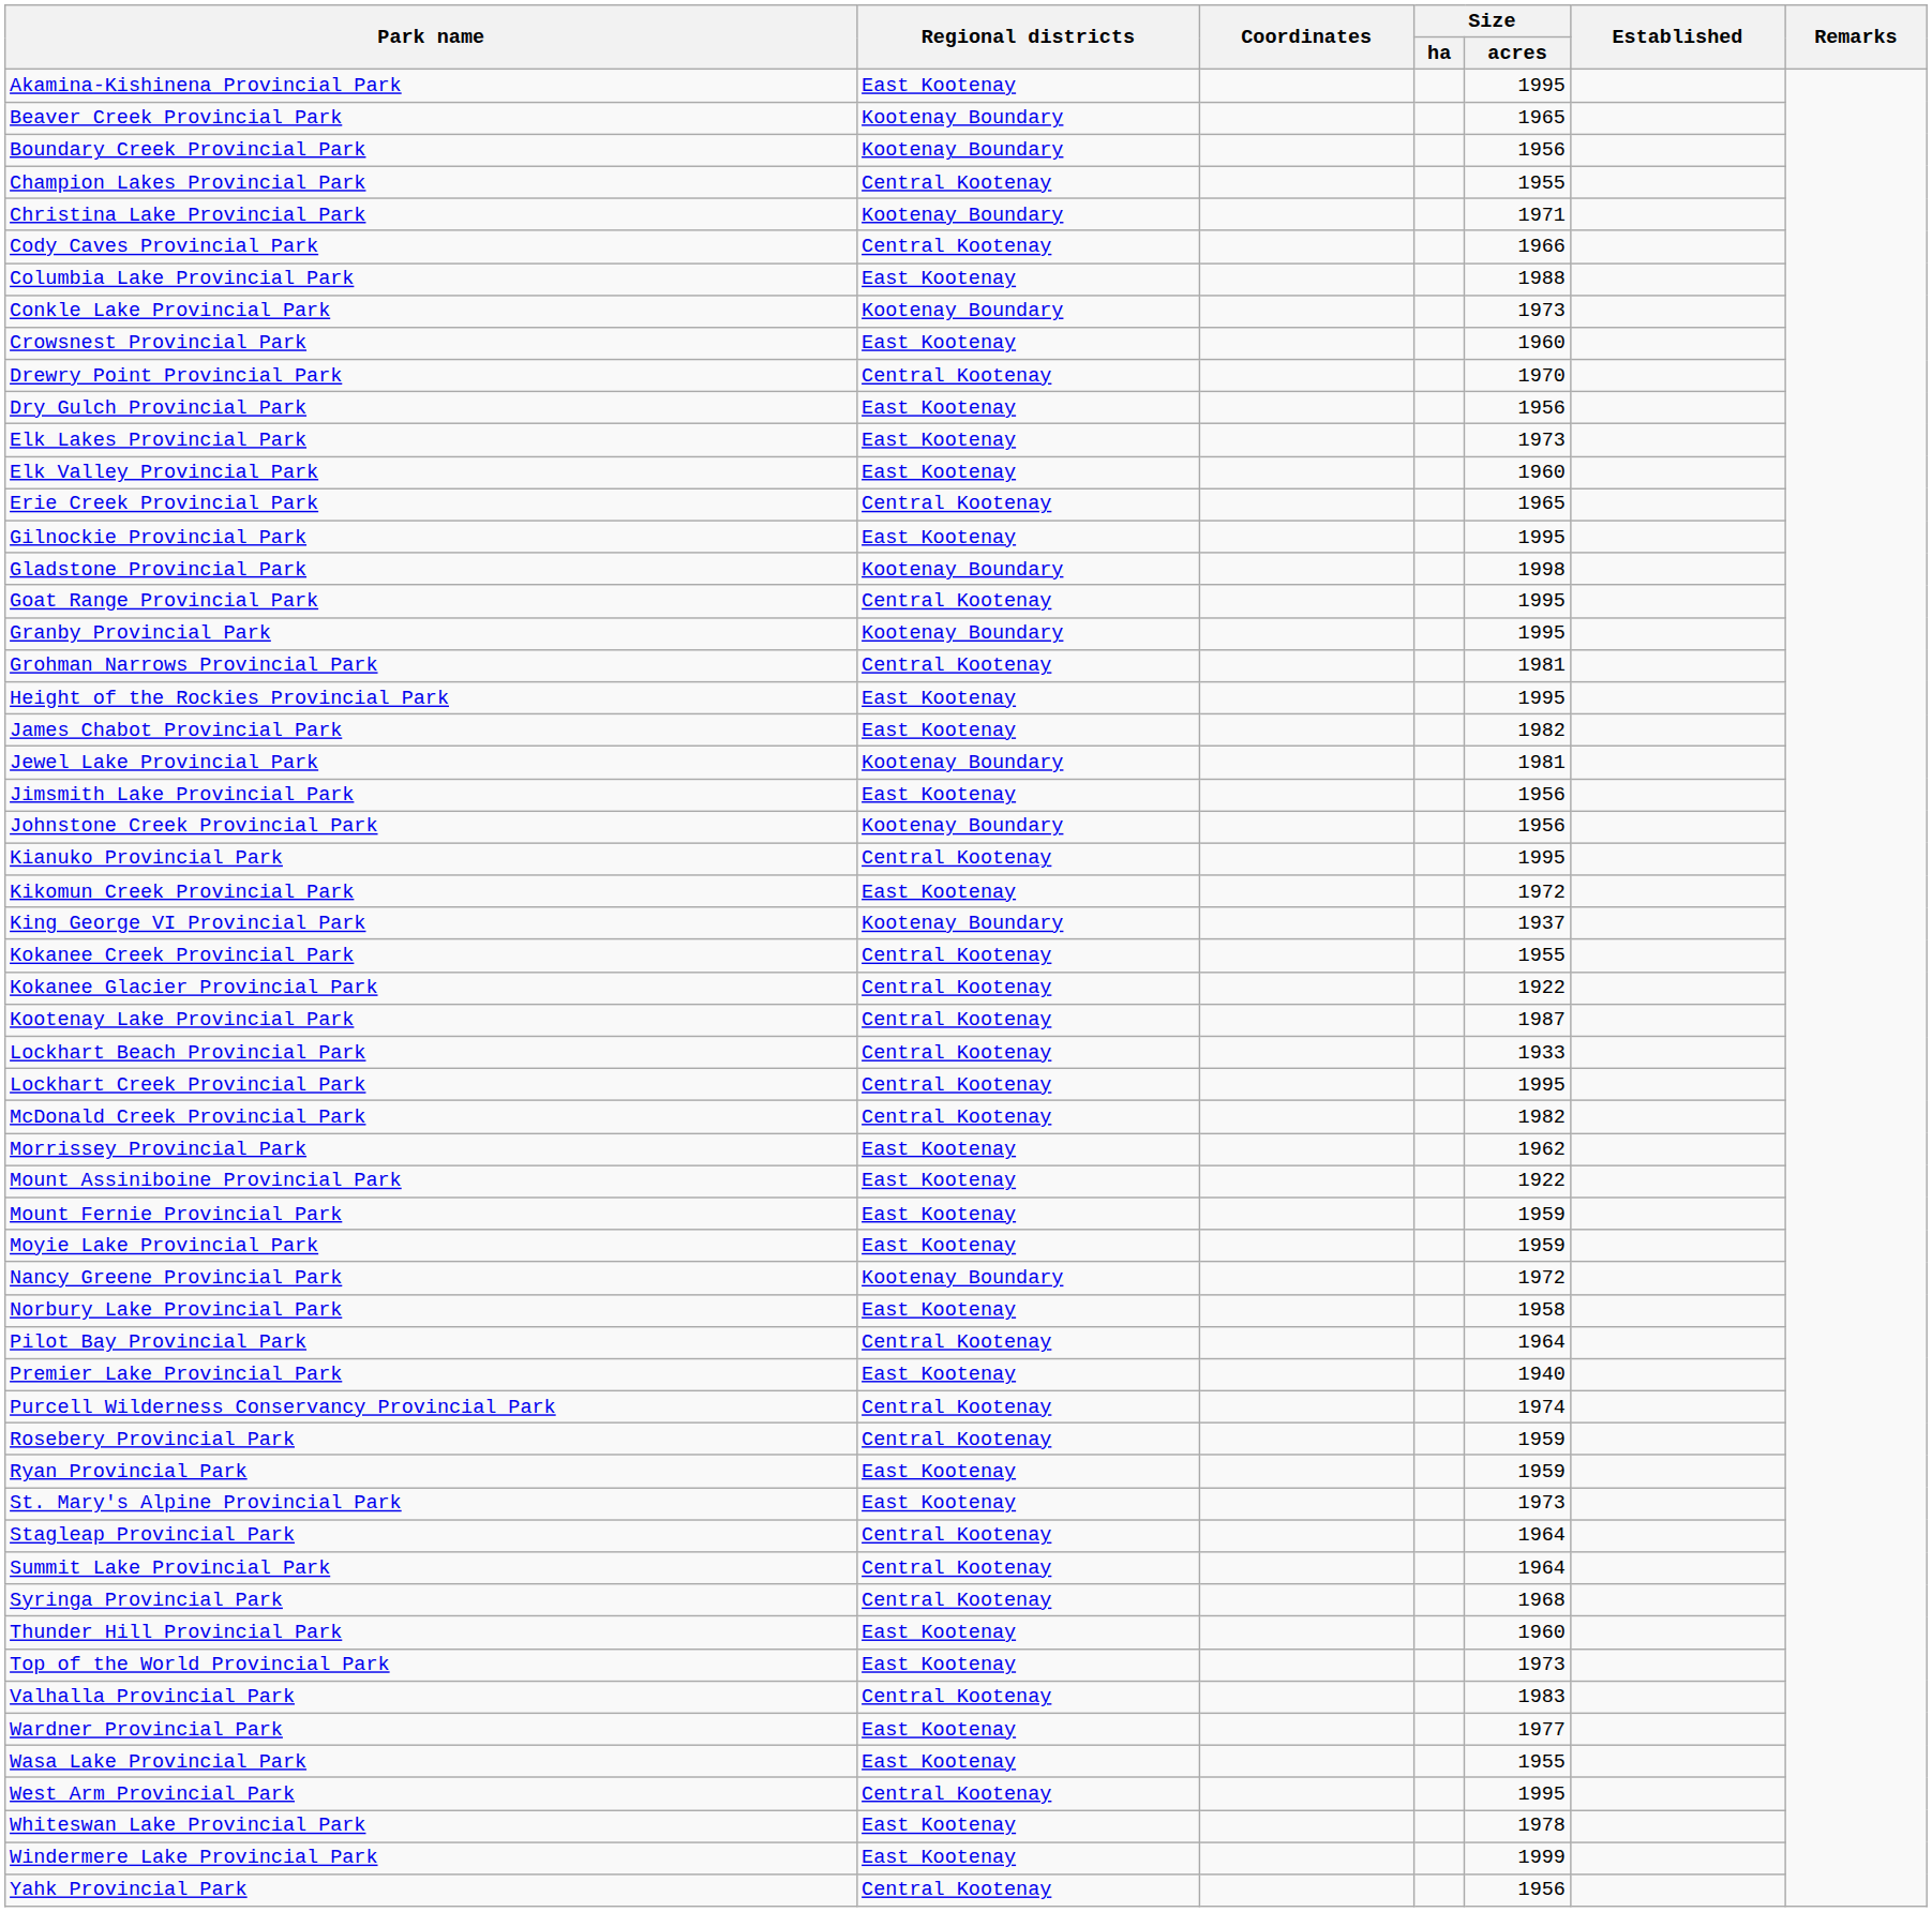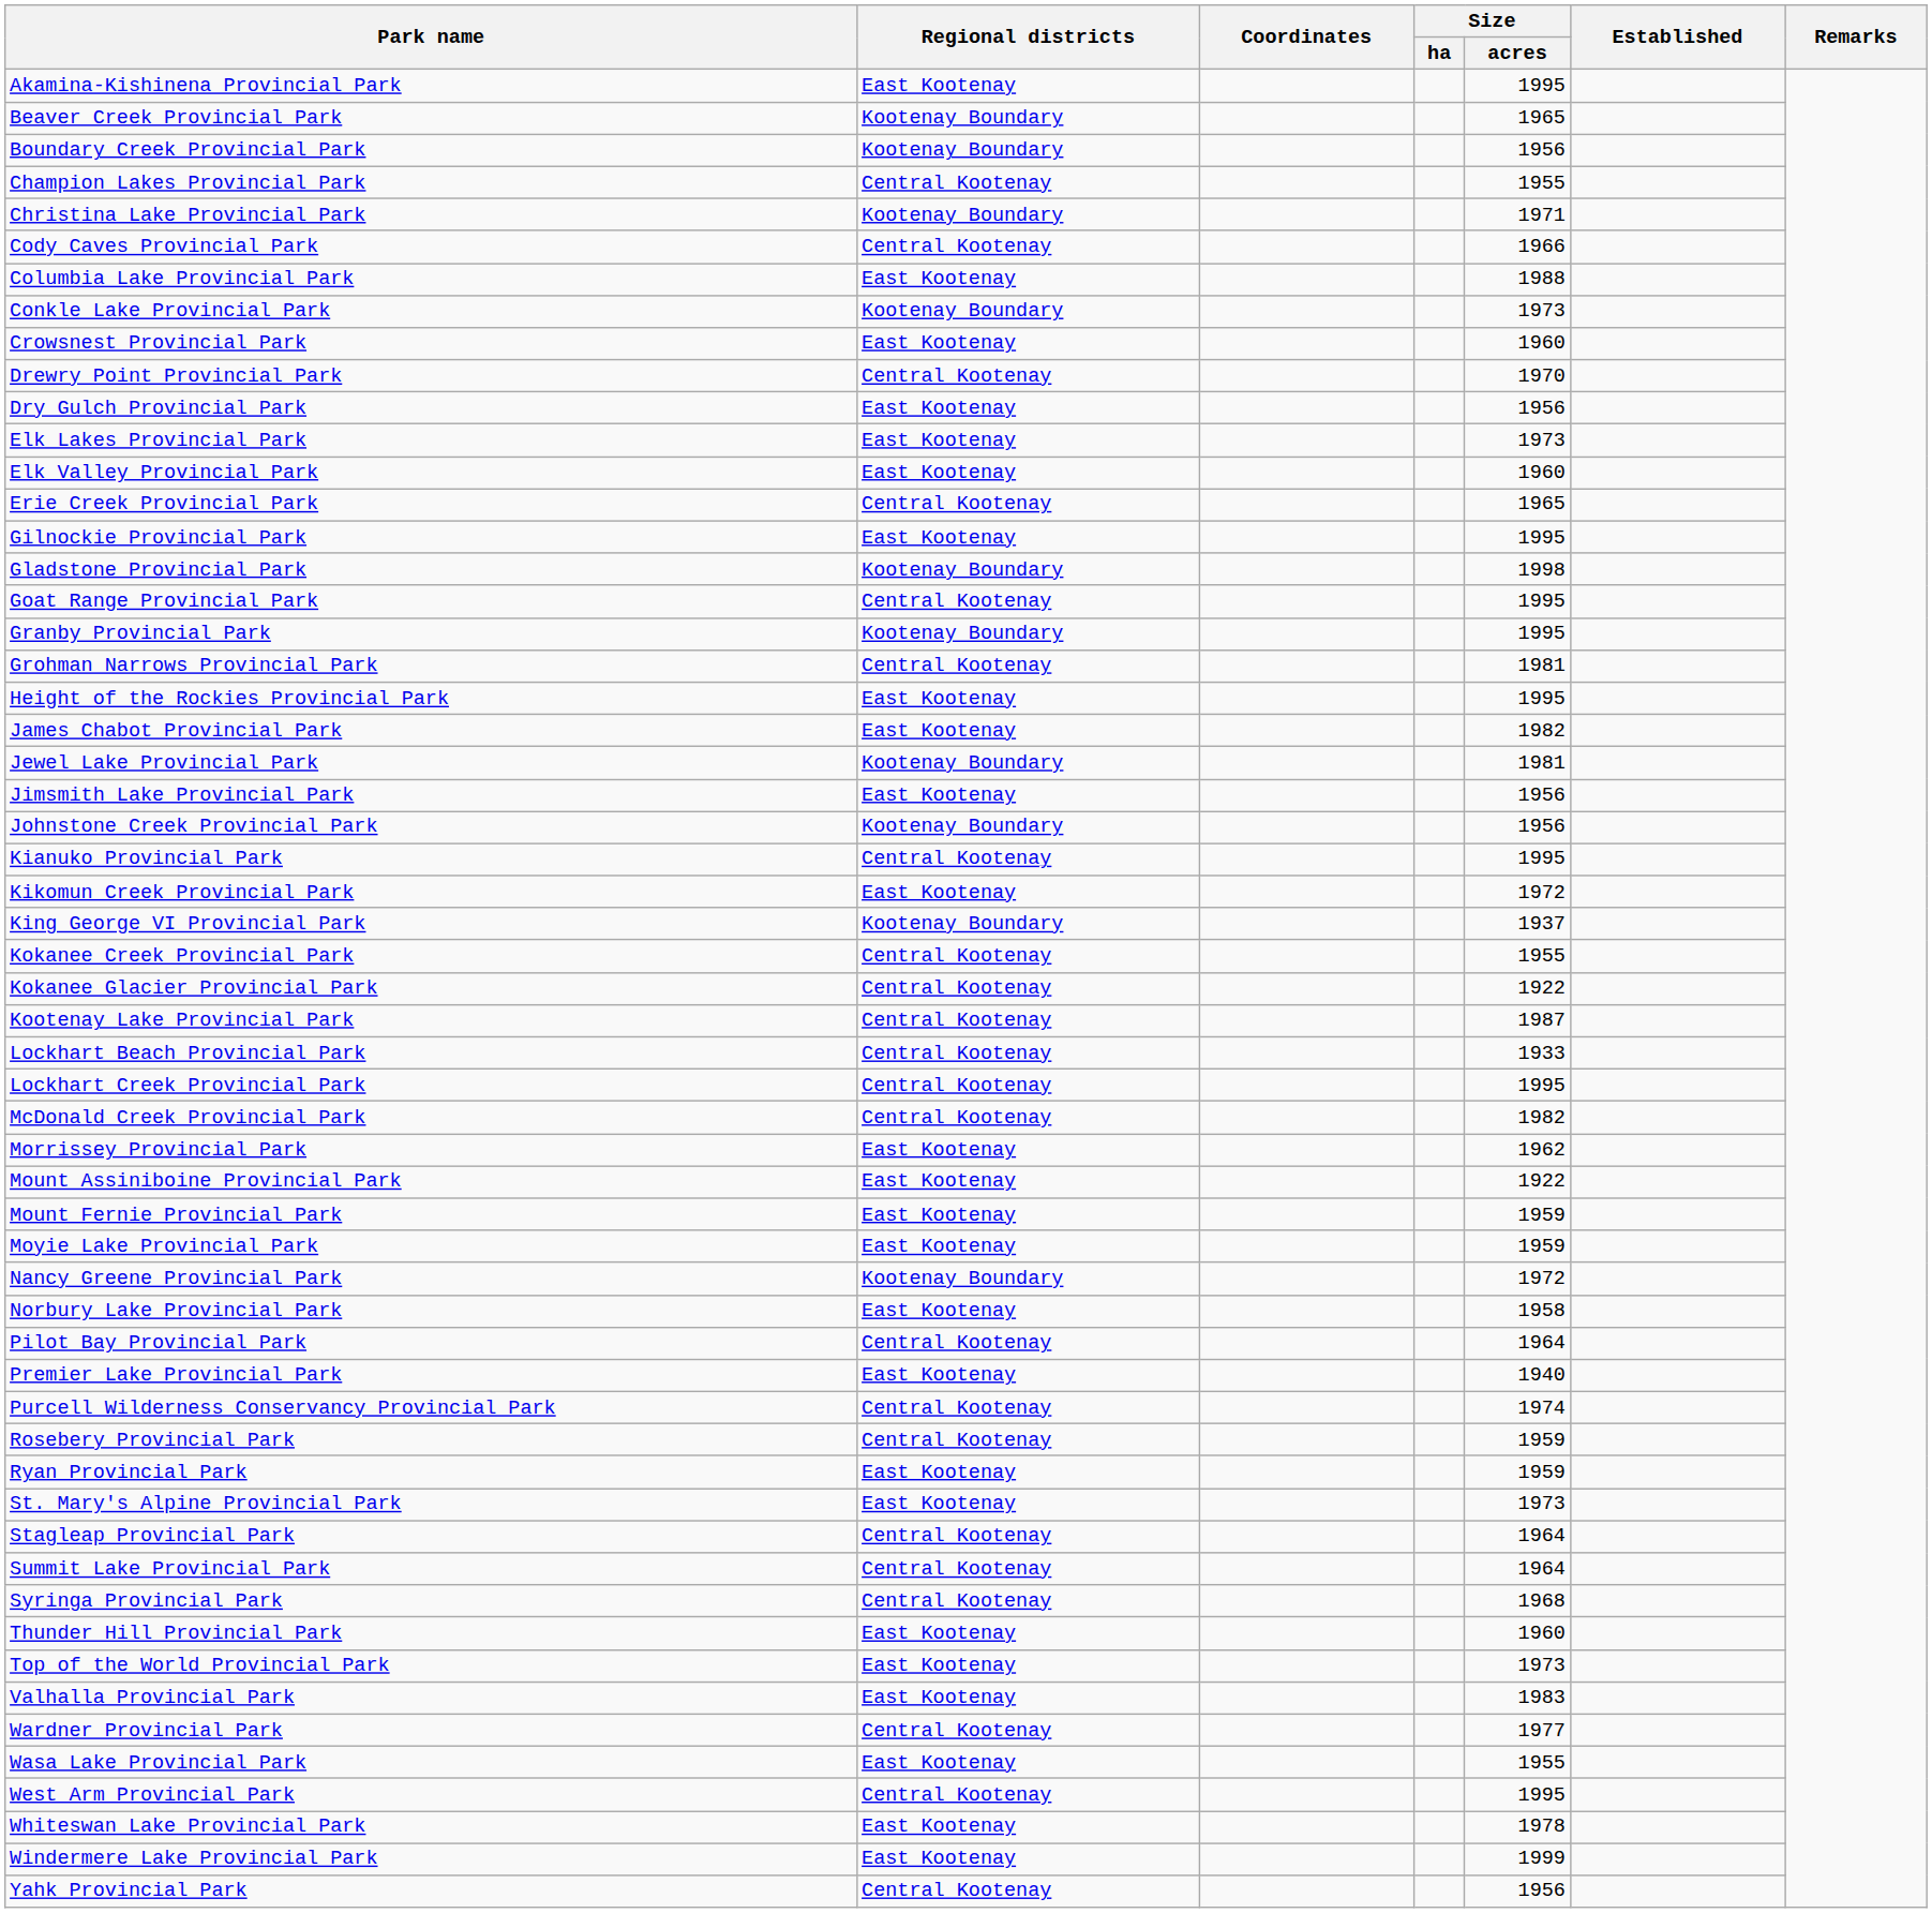Valhalla Provincial Park | Regional districts: Central Kootenay -> East Kootenay
Wardner Provincial Park | Regional districts: East Kootenay -> Central Kootenay
